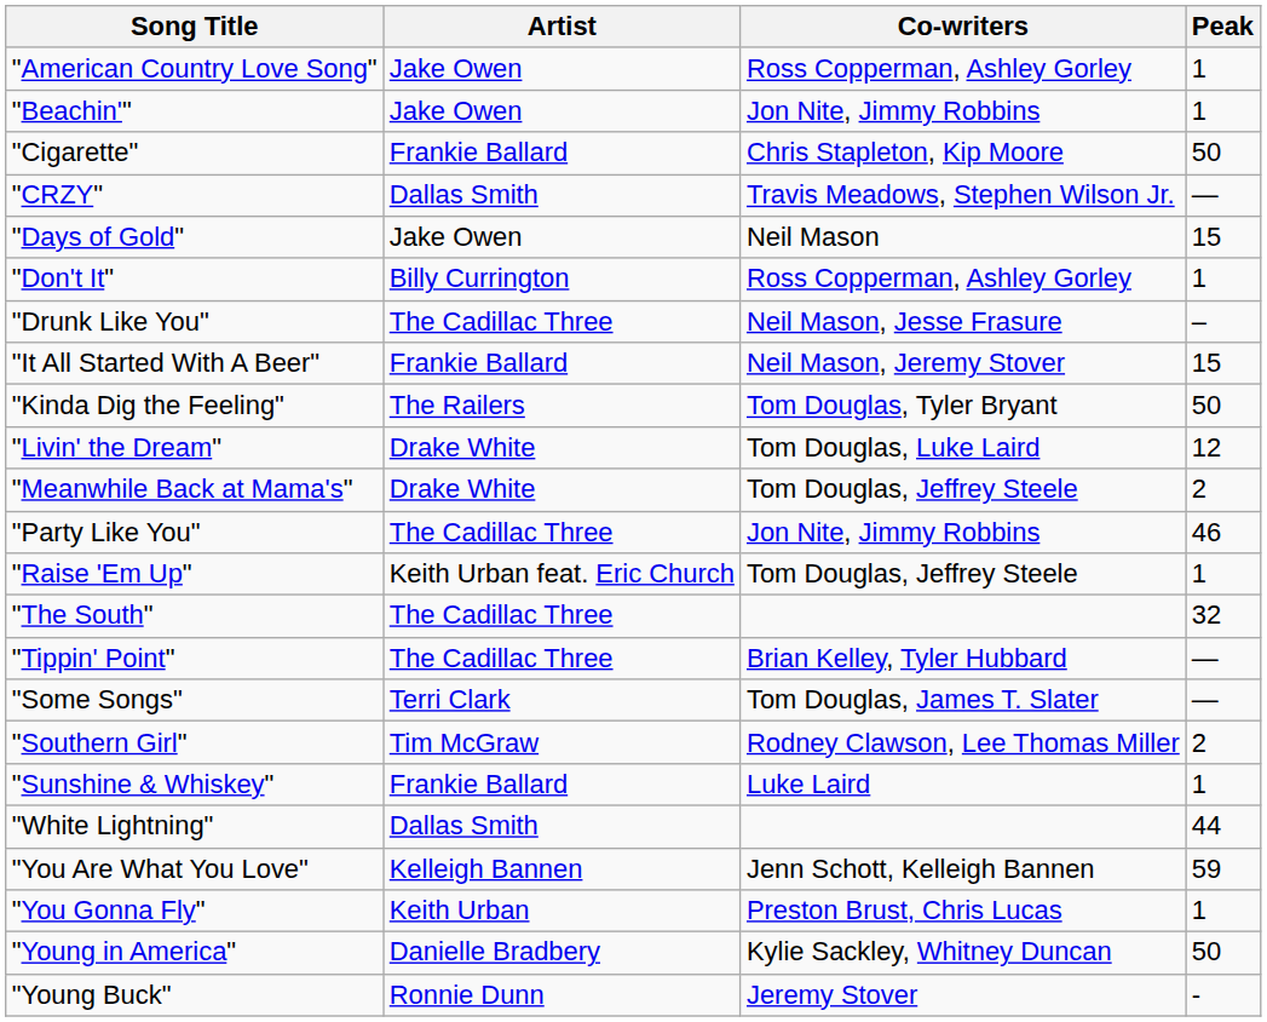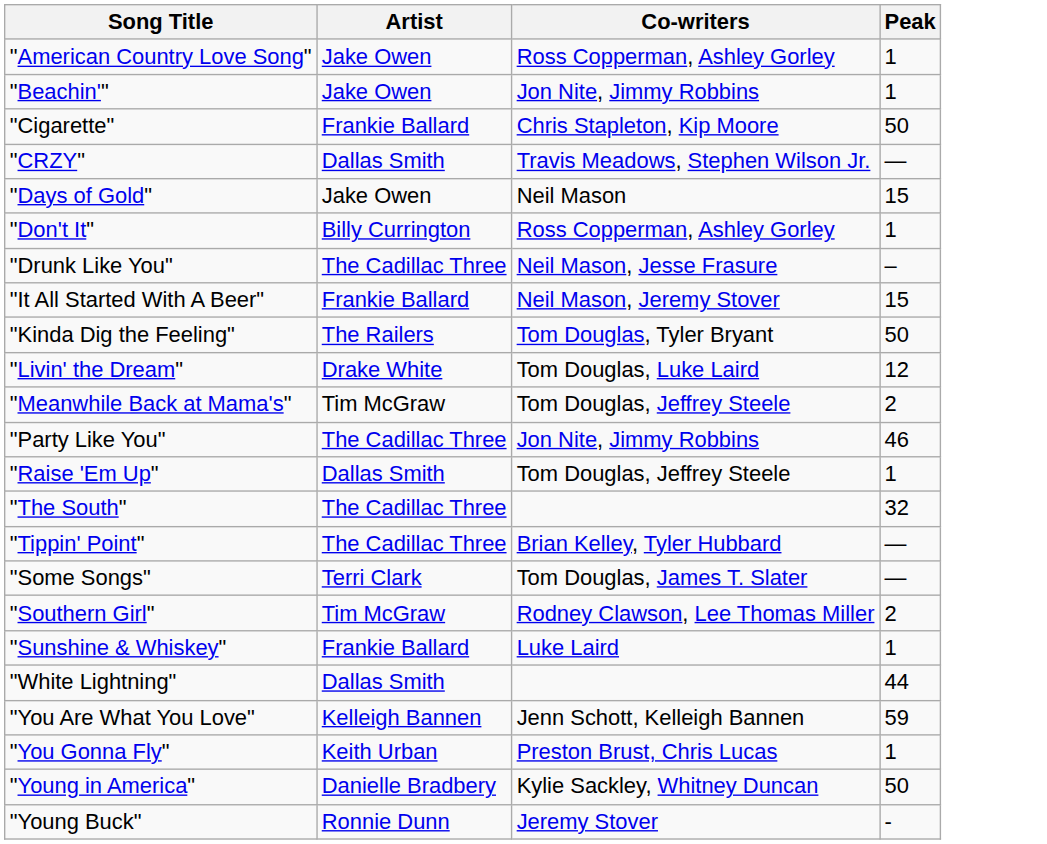"Meanwhile Back at Mama's" | Artist: Drake White -> Tim McGraw
"Raise 'Em Up" | Artist: Keith Urban feat. Eric Church -> Dallas Smith
